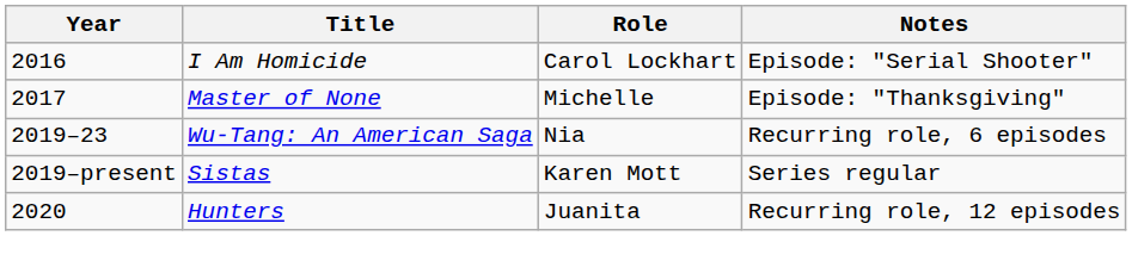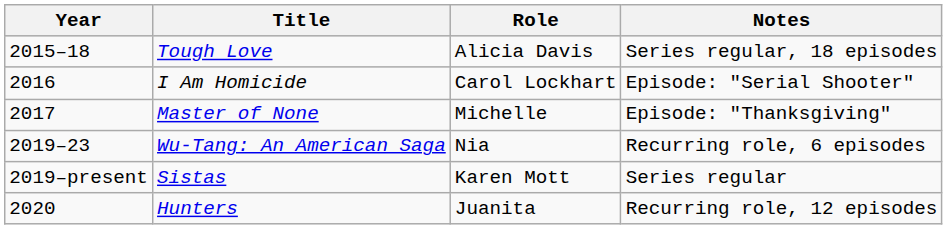+ row: 2015–18 | Tough Love | Alicia Davis | Series regular, 18 episodes
